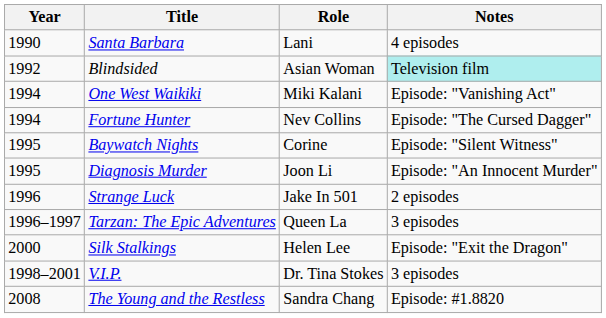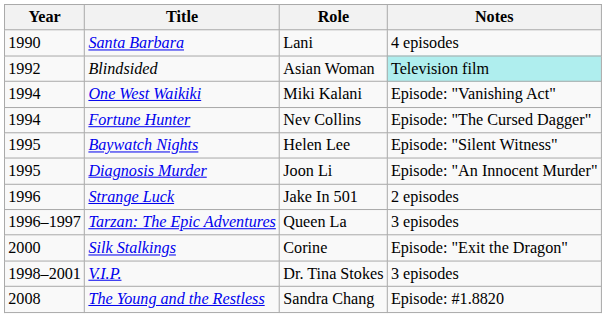Baywatch Nights | Role: Corine -> Helen Lee
Silk Stalkings | Role: Helen Lee -> Corine
